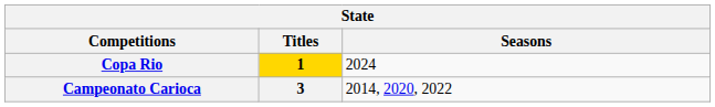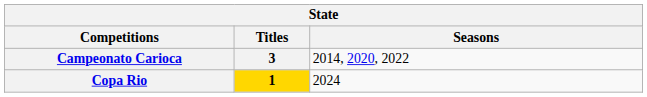rows swapped: Campeonato Carioca <-> Copa Rio
